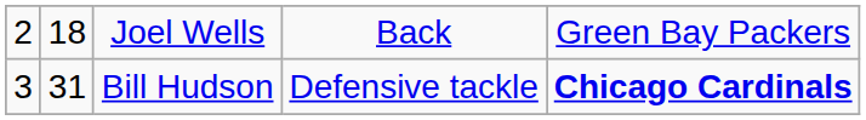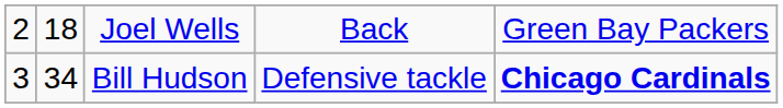Bill Hudson | column 2: 31 -> 34
